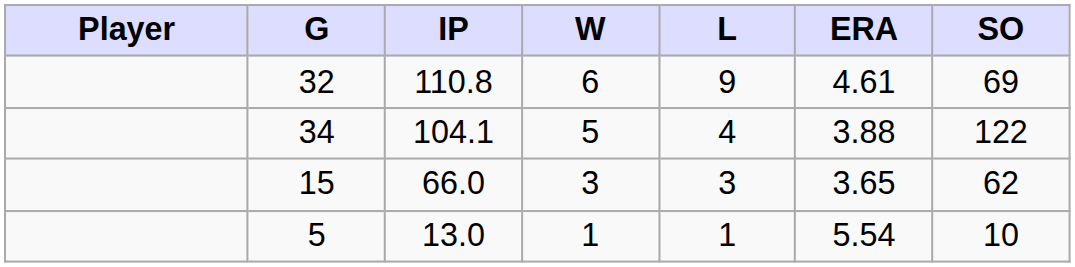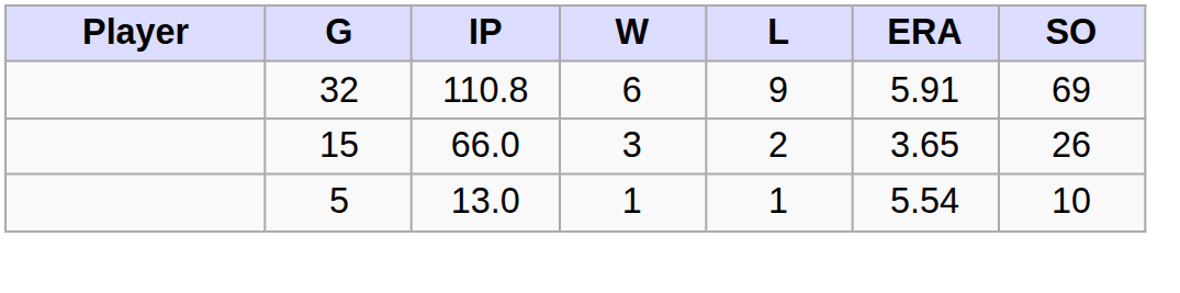32 | ERA: 4.61 -> 5.91
- row: 34 | 104.1 | 5 | 4 | 3.88 | 122
15 | L: 3 -> 2
15 | SO: 62 -> 26
